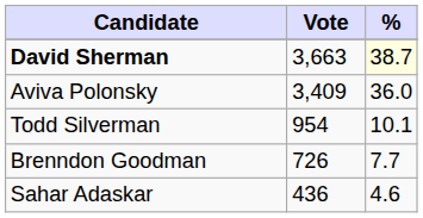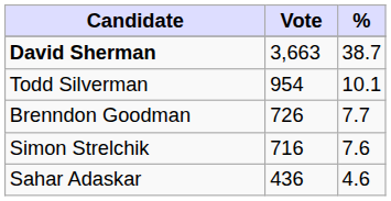David Sherman | %: lightyellow background -> no background
- row: Aviva Polonsky | 3,409 | 36.0
+ row: Simon Strelchik | 716 | 7.6
